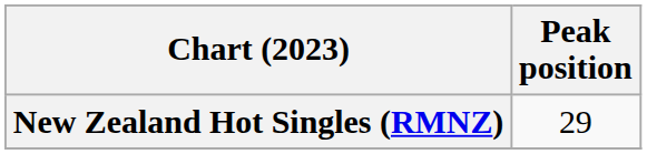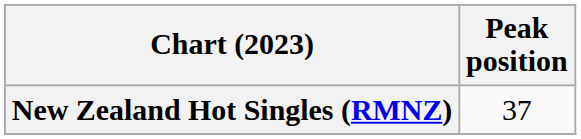New Zealand Hot Singles (RMNZ) | Peak position: 29 -> 37
